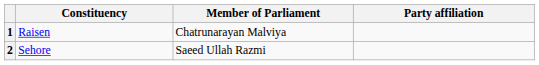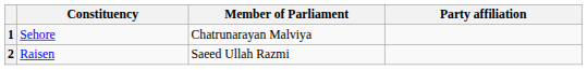1 | Constituency: Raisen -> Sehore
2 | Constituency: Sehore -> Raisen
